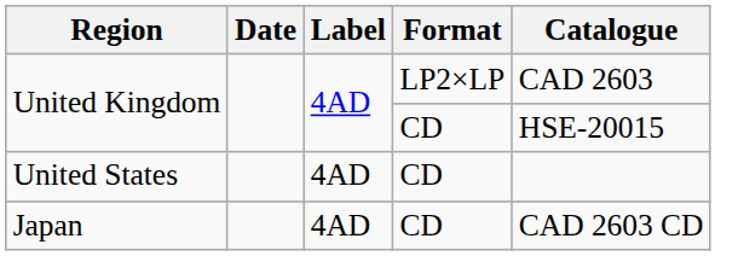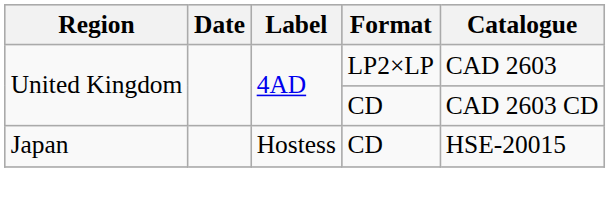United Kingdom / CD | Catalogue: HSE-20015 -> CAD 2603 CD
- row: United States | 4AD | CD
Japan | Label: 4AD -> Hostess
Japan | Catalogue: CAD 2603 CD -> HSE-20015
